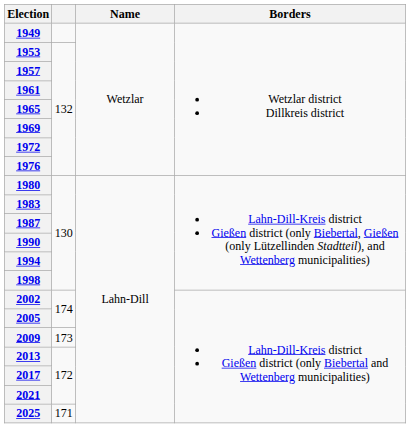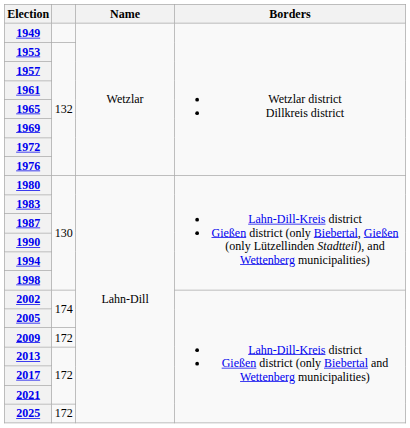2009 | column 2: 173 -> 172
2025 | column 2: 171 -> 172
